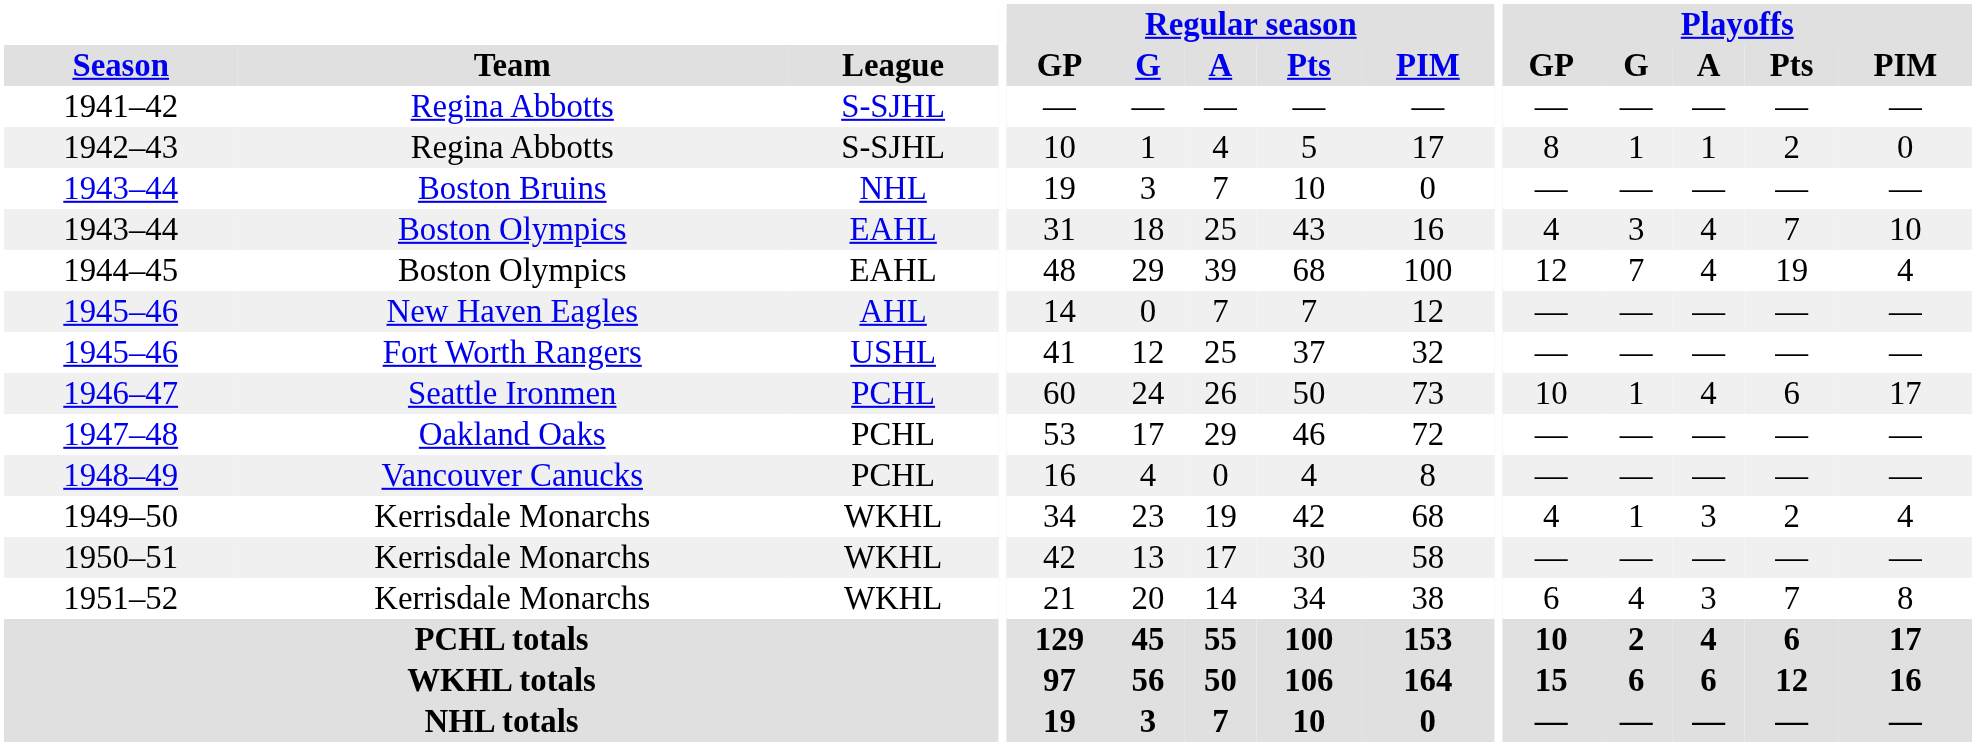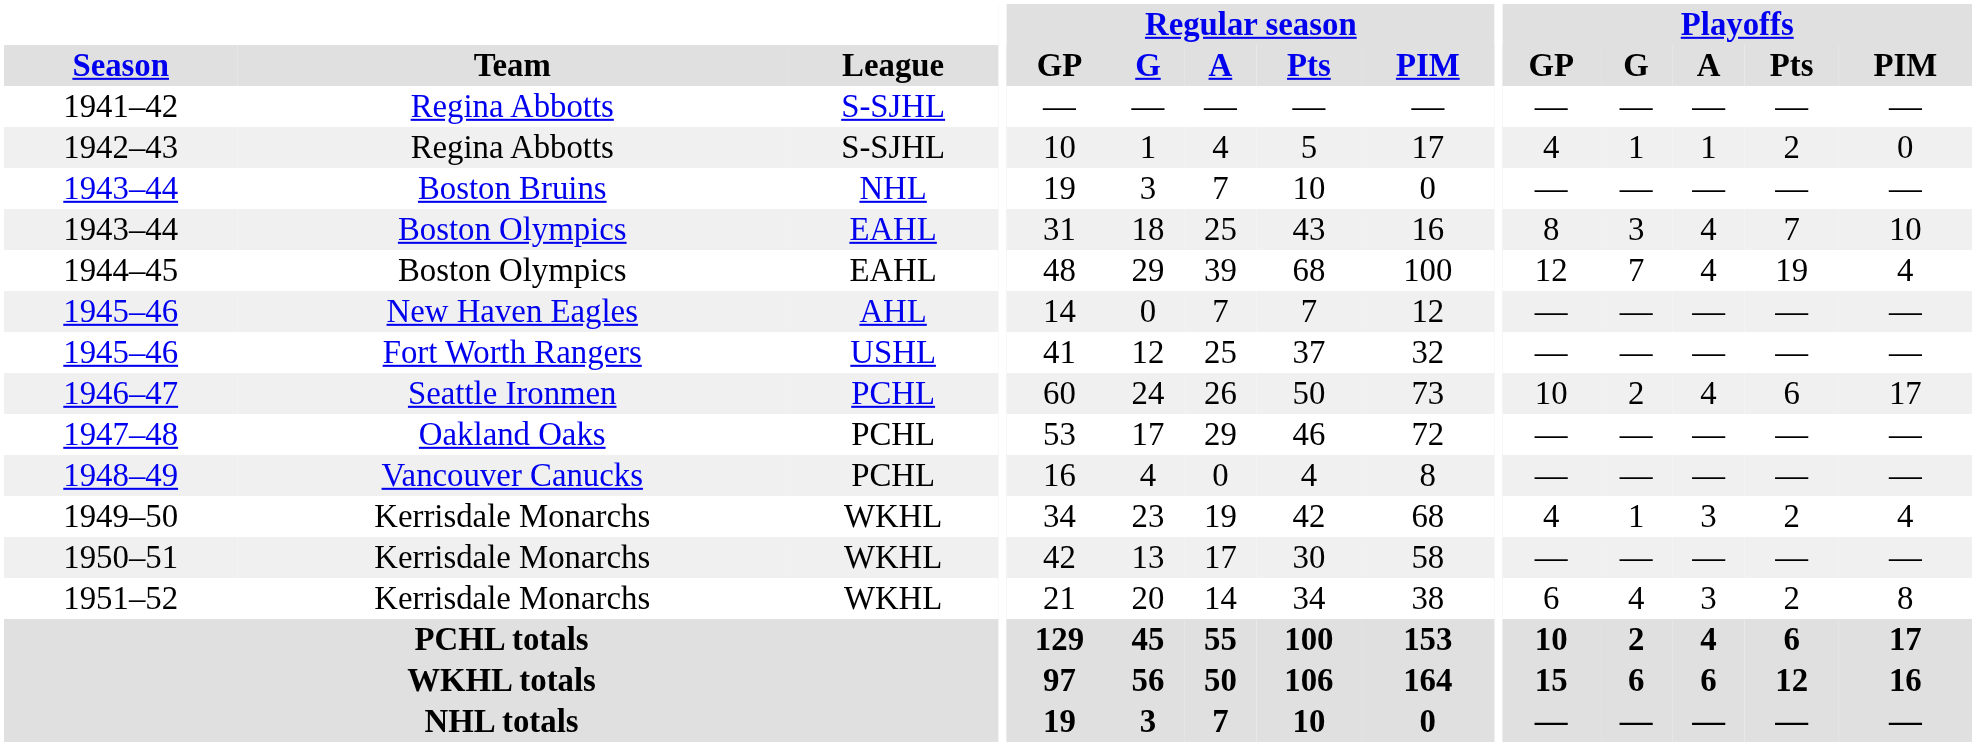1942–43 | Playoffs / GP: 8 -> 4
1943–44 / Boston Olympics | Playoffs / GP: 4 -> 8
1946–47 | Playoffs / G: 1 -> 2
1951–52 | Playoffs / Pts: 7 -> 2
